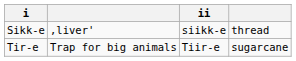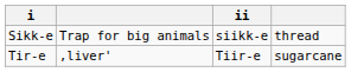Sikk-e | column 2: ‚liver' -> Trap for big animals
Tir-e | column 2: Trap for big animals -> ‚liver'
